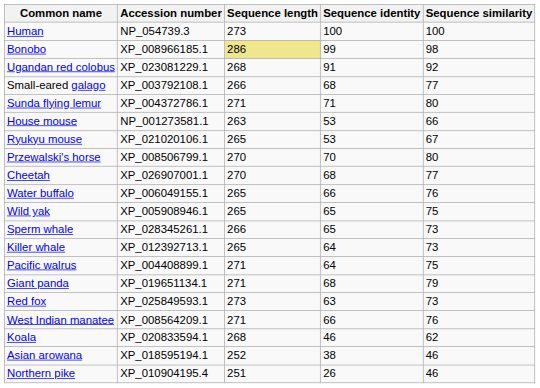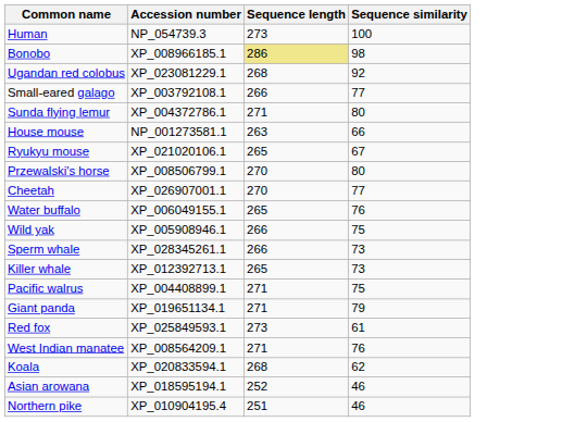- column: Sequence identity | 100 | 99 | 91 | 68 | 71 | 53 | 53 | 70 | 68 | 66 | 65 | 65 | 64 | 64 | 68 | 63 | 66 | 46 | 38 | 26
Wild yak | Sequence length: 265 -> 266
Red fox | Sequence similarity: 73 -> 61
